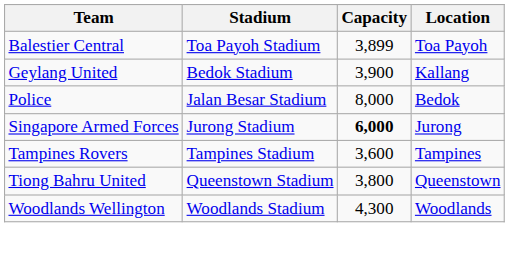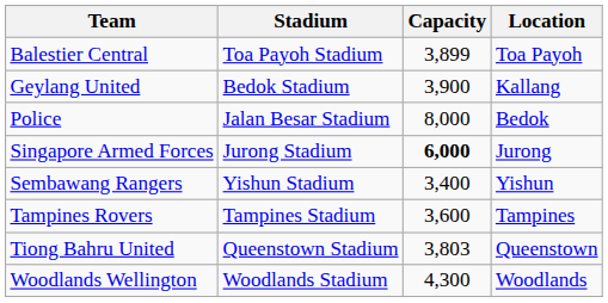+ row: Sembawang Rangers | Yishun Stadium | 3,400 | Yishun
Tiong Bahru United | Capacity: 3,800 -> 3,803
